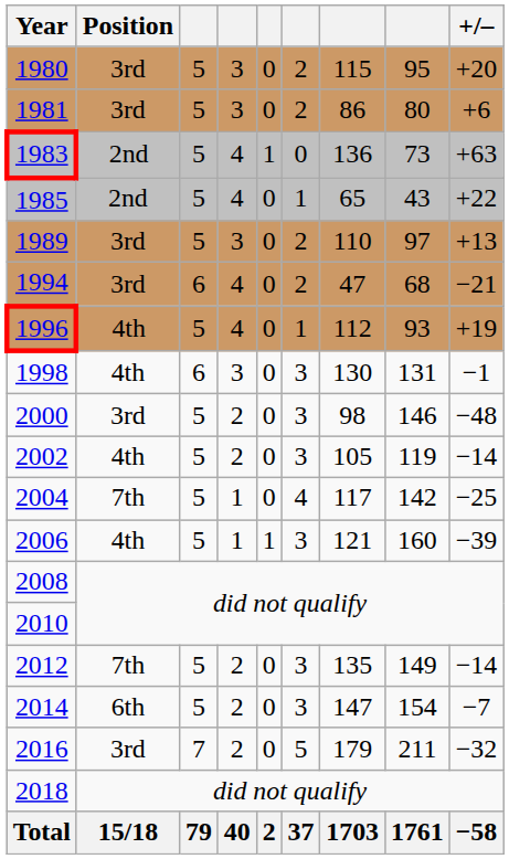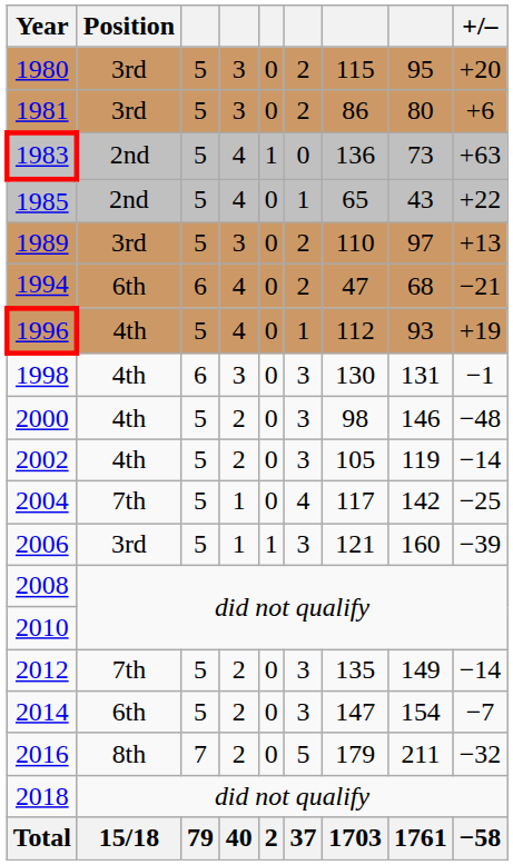1994 | Position: 3rd -> 6th
2000 | Position: 3rd -> 4th
2006 | Position: 4th -> 3rd
2016 | Position: 3rd -> 8th
